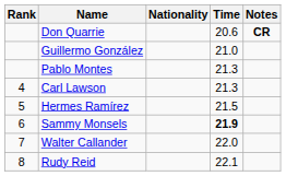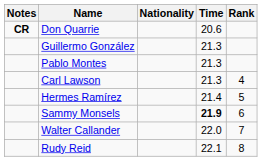columns swapped: Rank <-> Notes
Guillermo González | Time: 21.0 -> 21.3
Hermes Ramírez | Time: 21.5 -> 21.4
